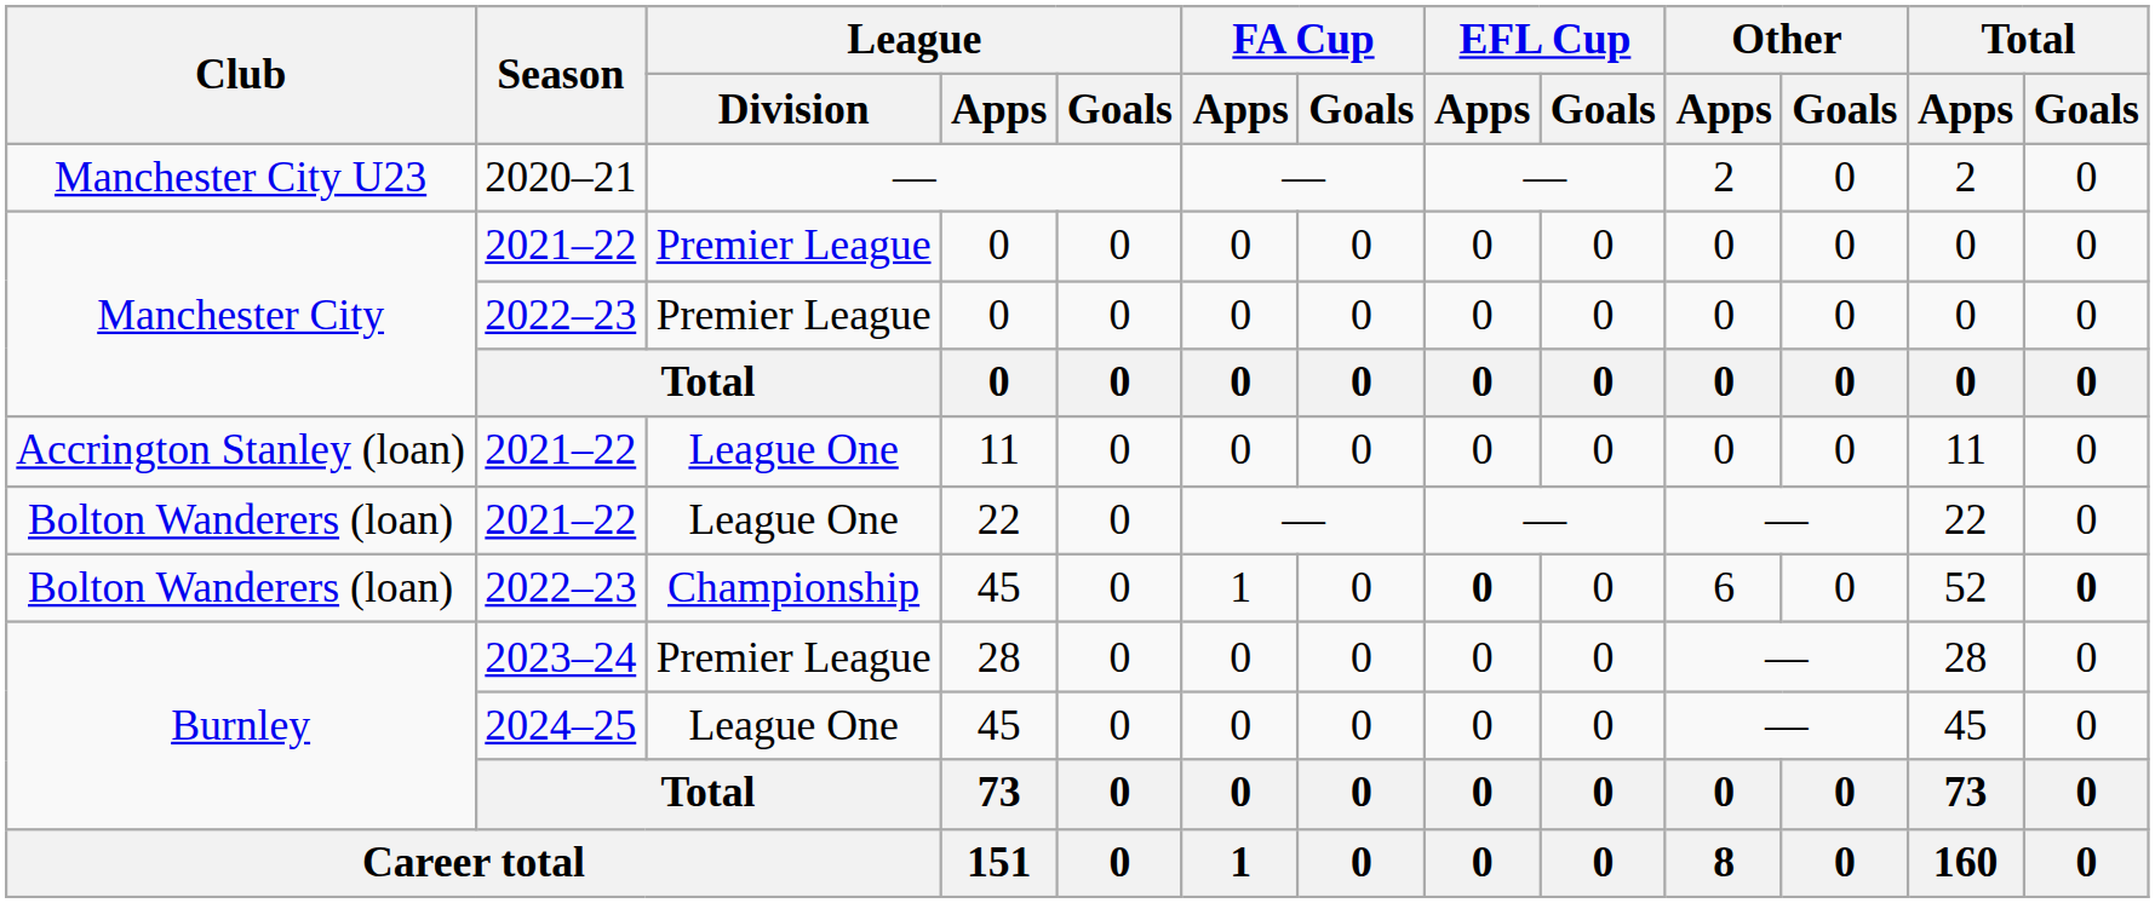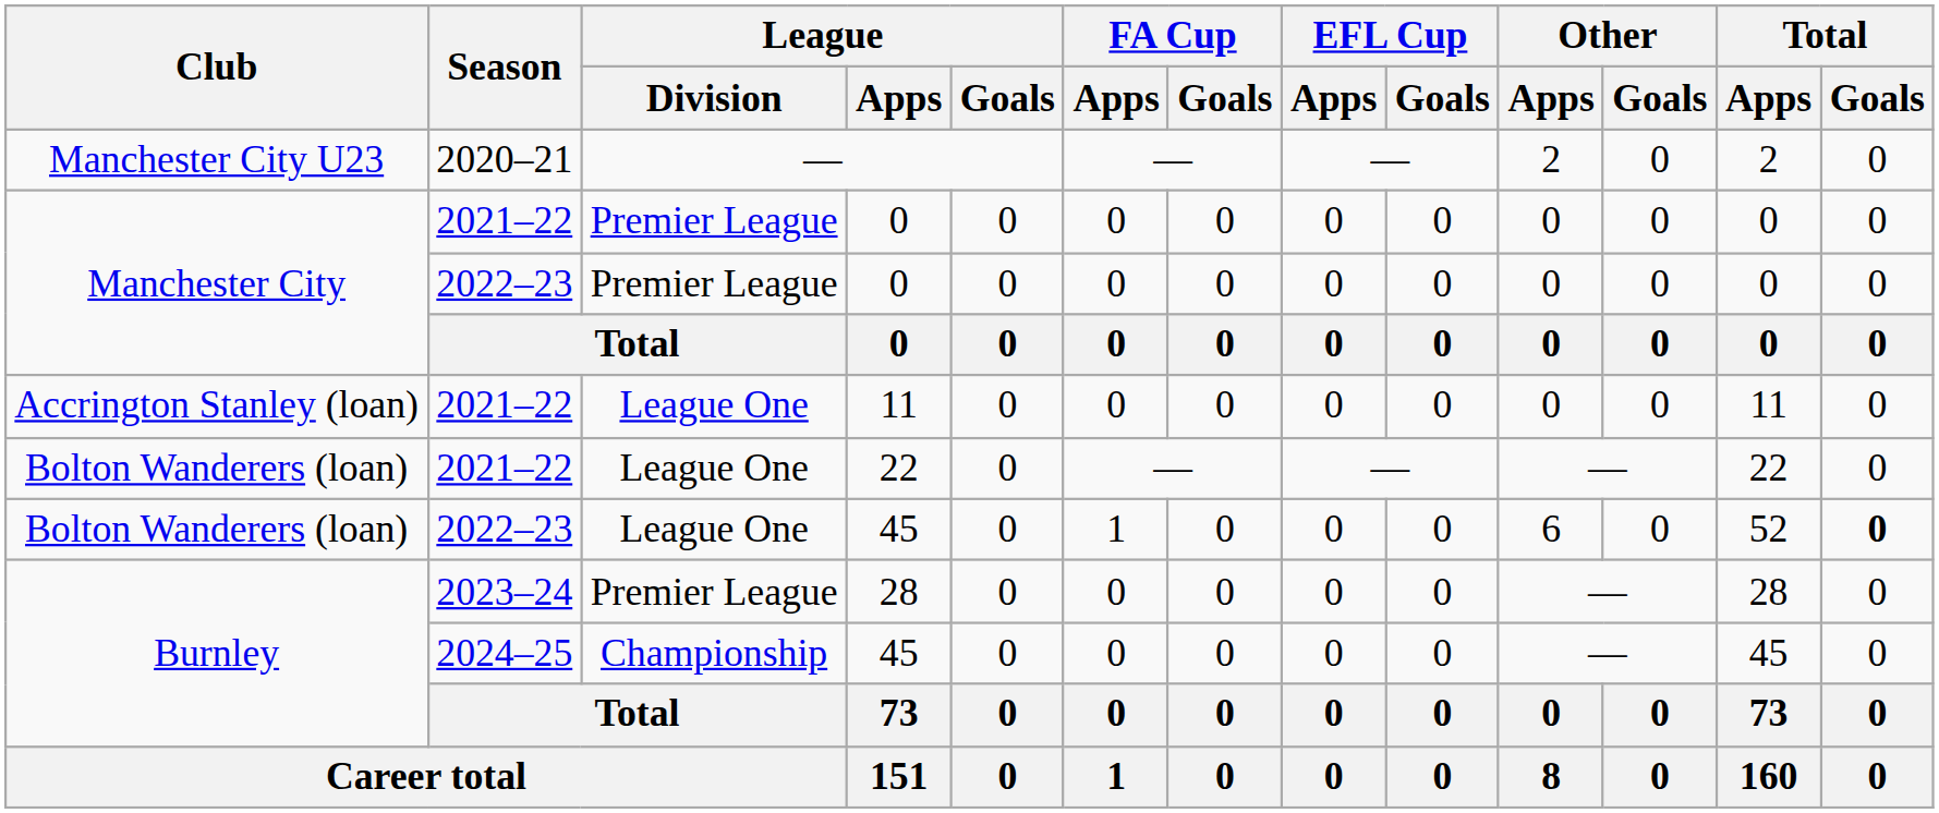2022–23 / 45 | League / Division: Championship -> League One
2022–23 / 45 | EFL Cup / Apps: bold -> normal
2024–25 / 45 | League / Division: League One -> Championship
